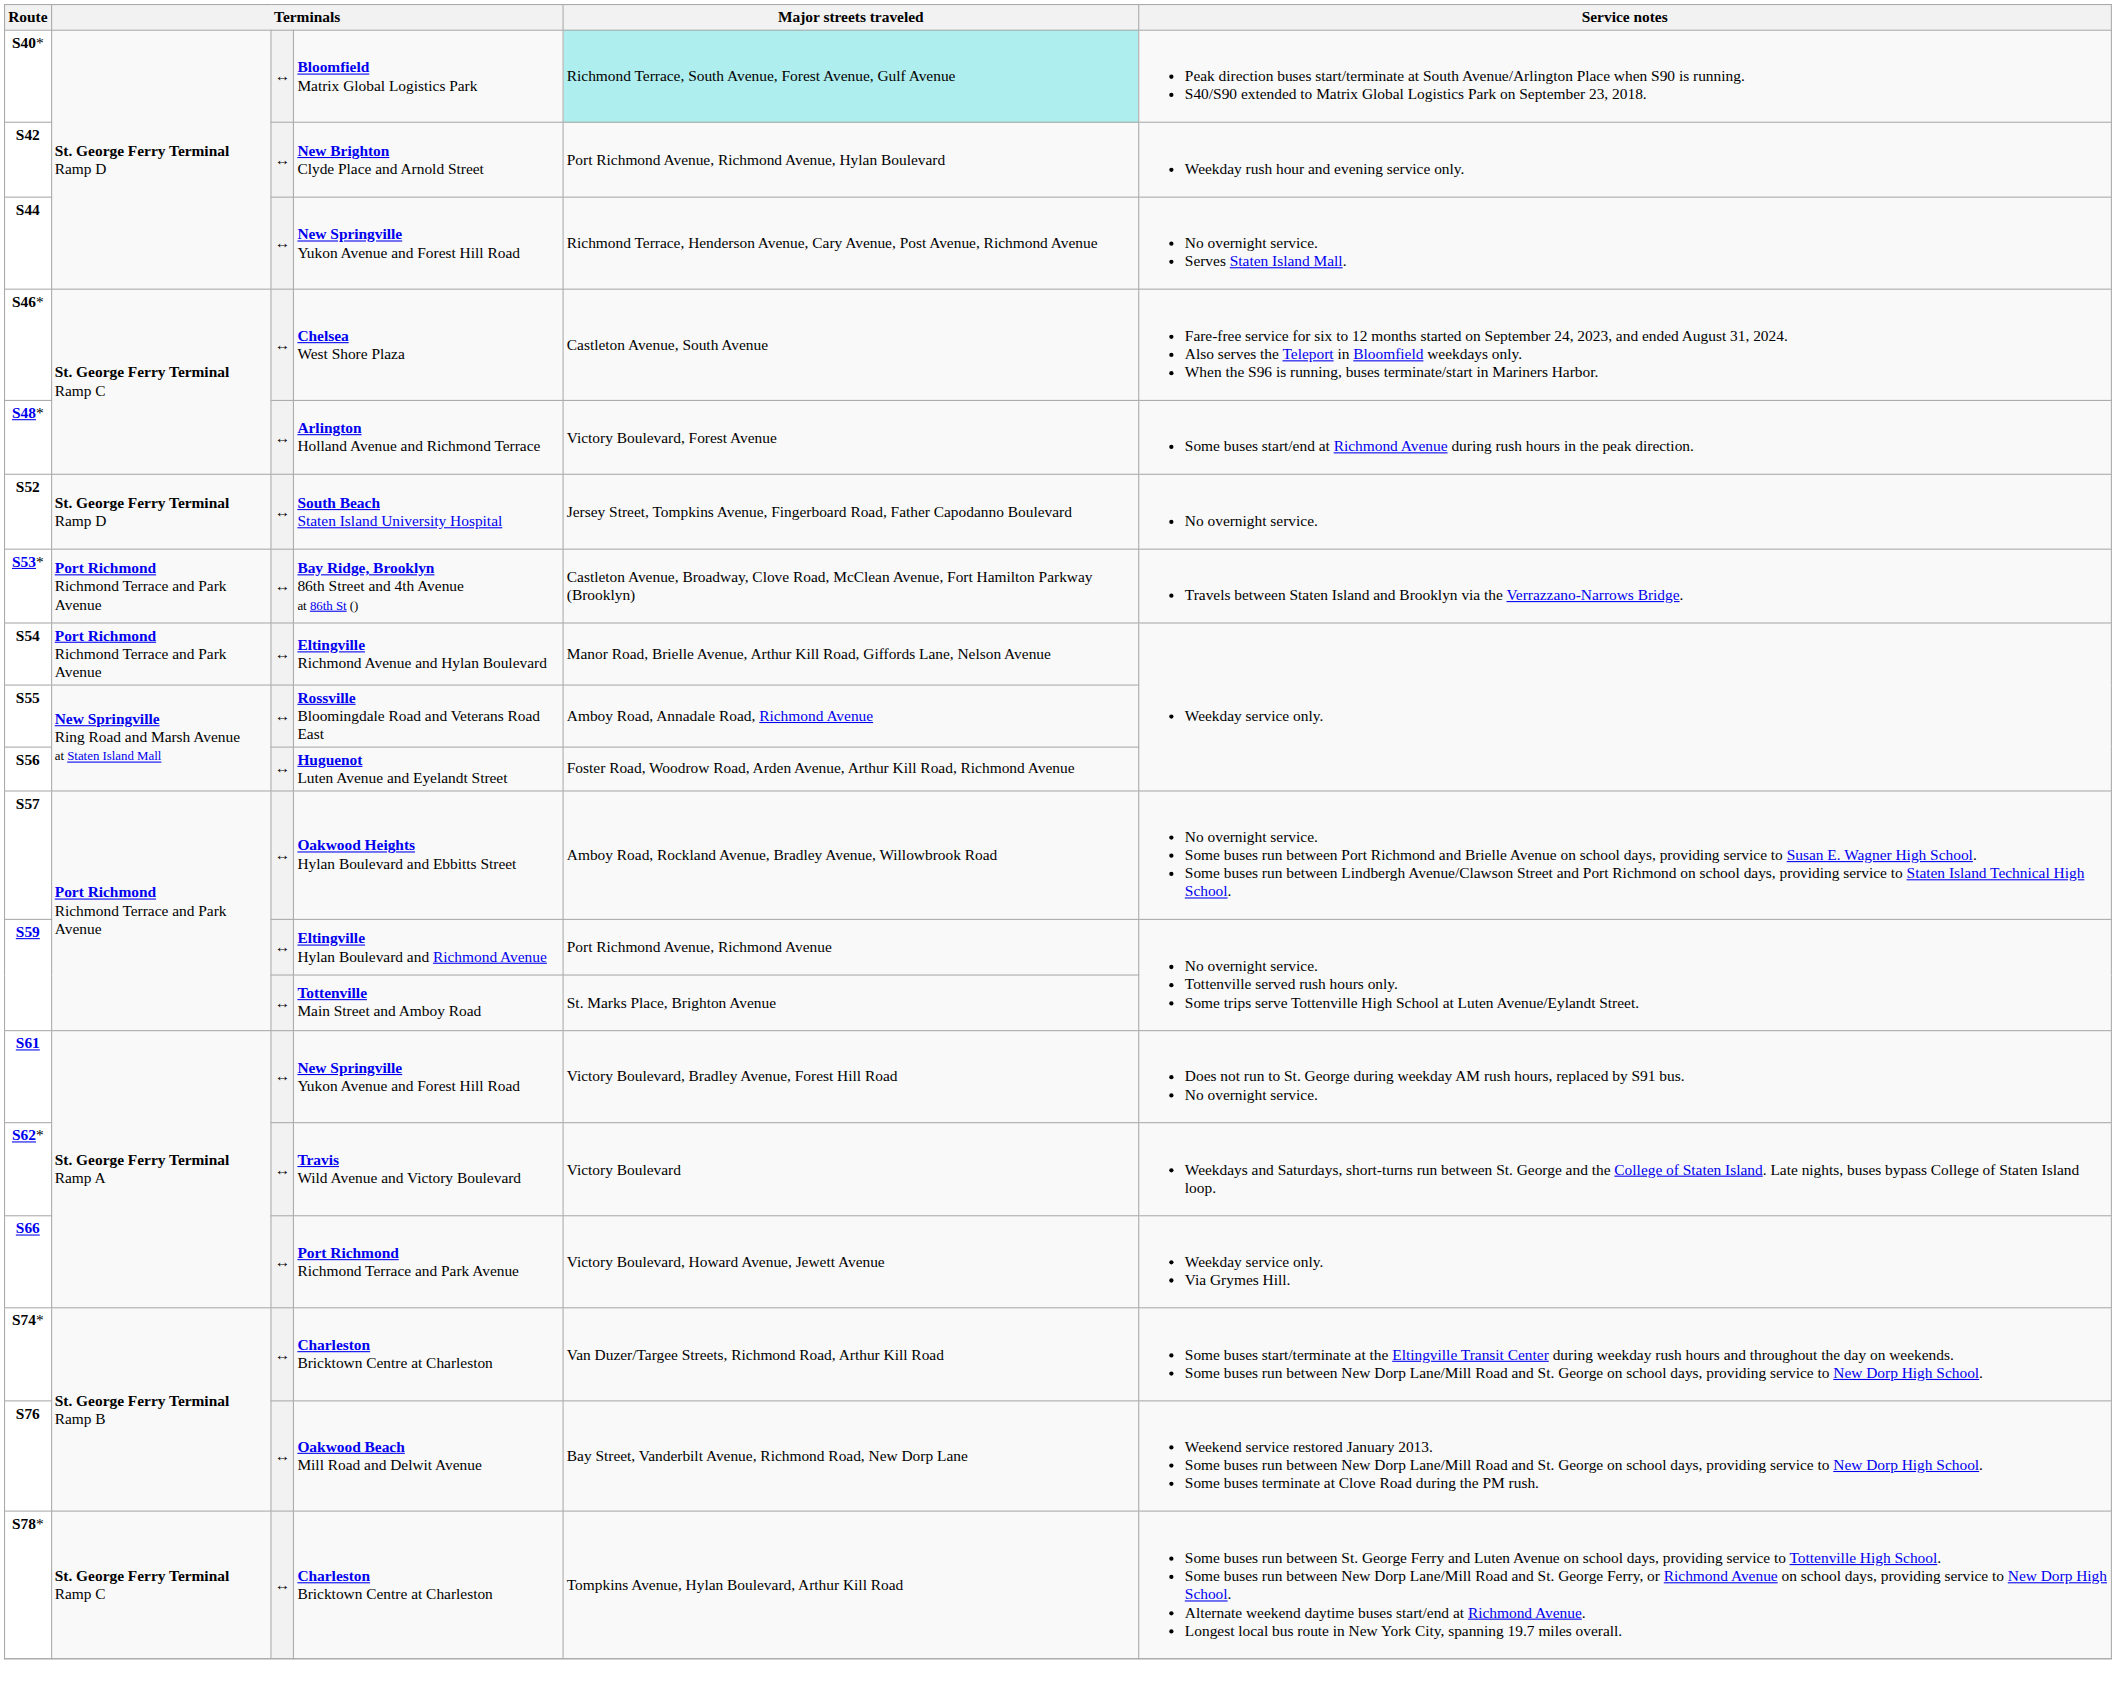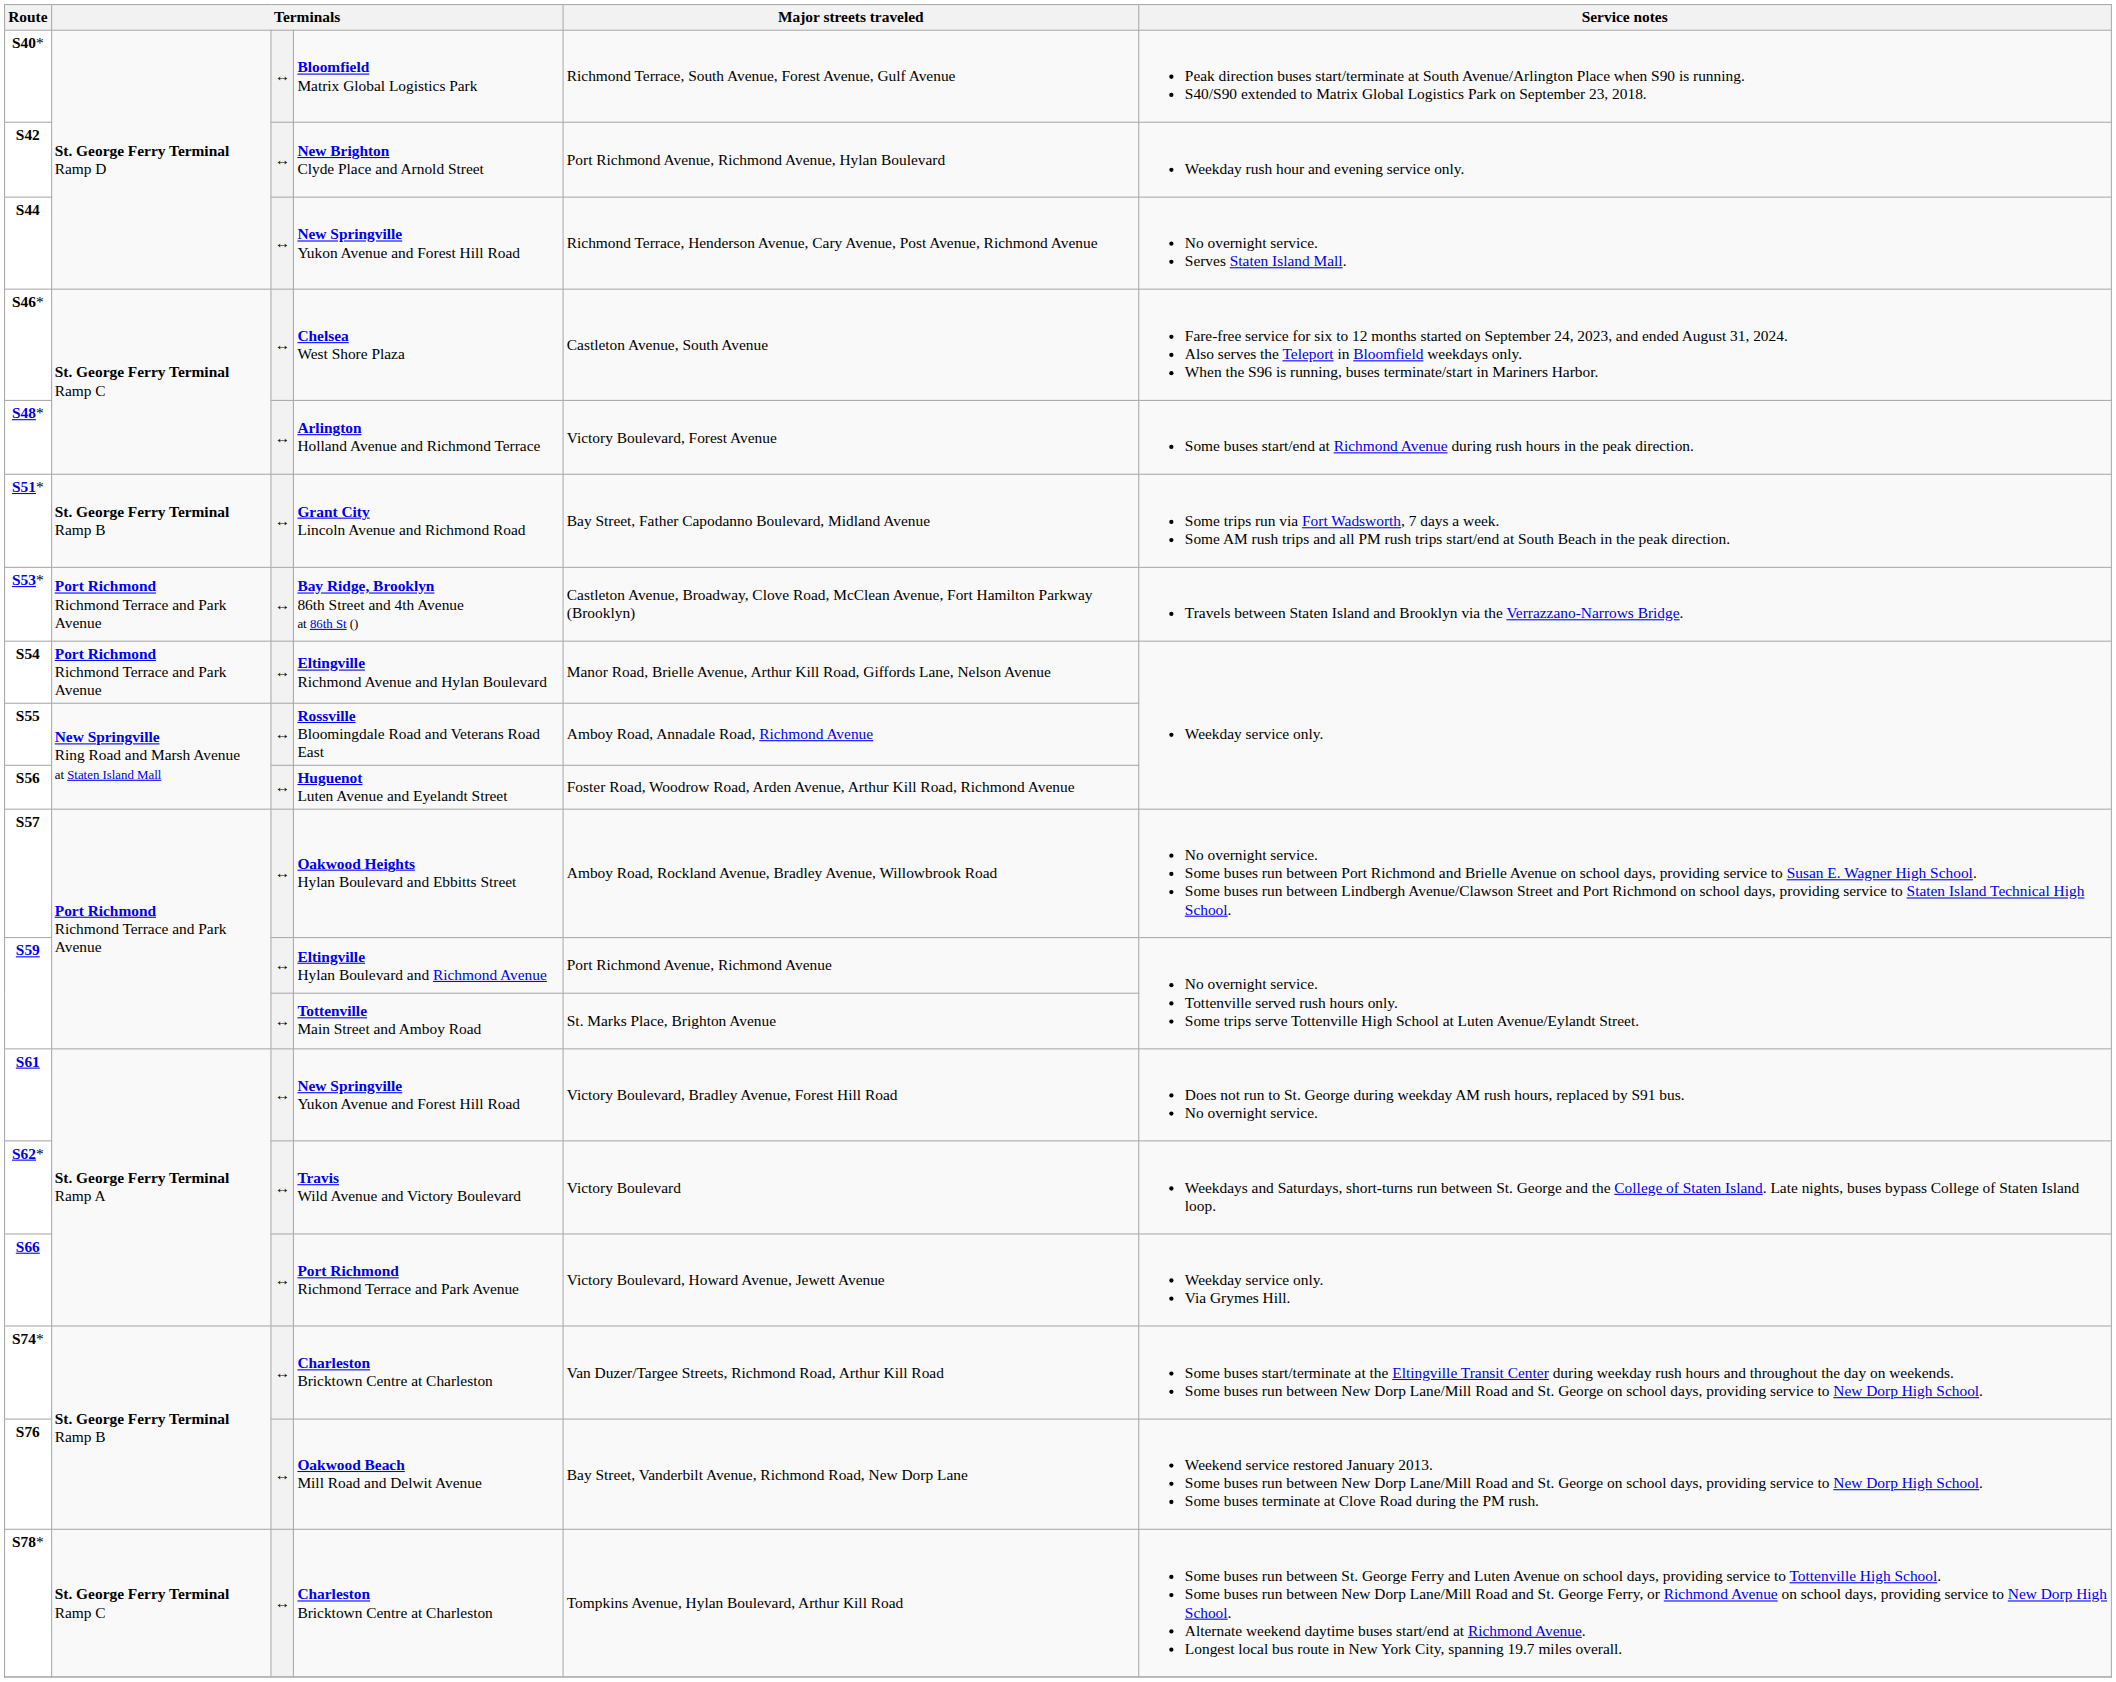Bloomfield Matrix Global Logistics Park | Major streets traveled: paleturquoise background -> no background
+ row: S51* | St. George Ferry Terminal Ramp B | ↔ | Grant City Lincoln Avenue and Richmond Road | Bay Street, Father Capodanno Boulevard, Midland Avenue | Some trips run via Fort Wadsworth, 7 days a week. Some AM rush trips and all PM rush trips start/end at South Beach in the peak direction.
- row: S52 | St. George Ferry Terminal Ramp D | ↔ | South Beach Staten Island University Hospital | Jersey Street, Tompkins Avenue, Fingerboard Road, Father Capodanno Boulevard | No overnight service.
